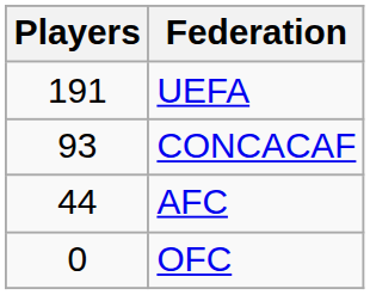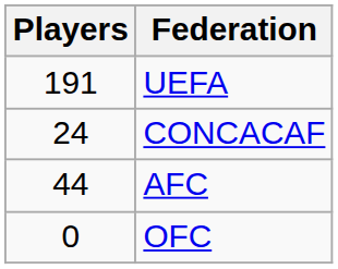CONCACAF | Players: 93 -> 24
